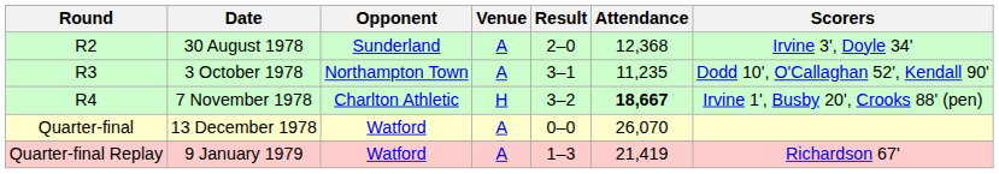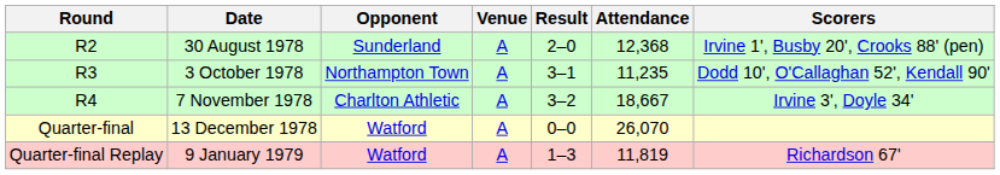30 August 1978 | Scorers: Irvine 3', Doyle 34' -> Irvine 1', Busby 20', Crooks 88' (pen)
7 November 1978 | Venue: H -> A
7 November 1978 | Attendance: bold -> normal
7 November 1978 | Scorers: Irvine 1', Busby 20', Crooks 88' (pen) -> Irvine 3', Doyle 34'
9 January 1979 | Attendance: 21,419 -> 11,819
